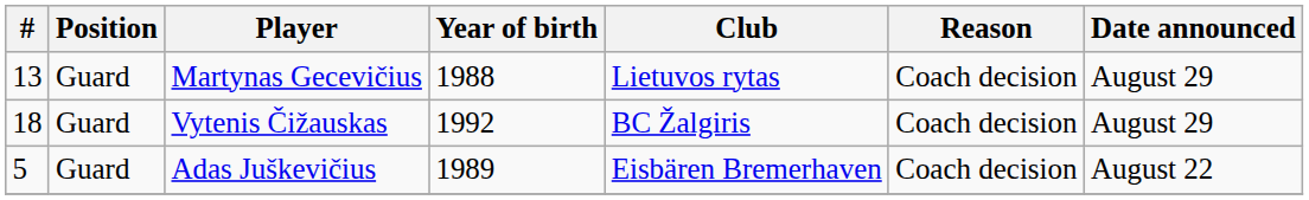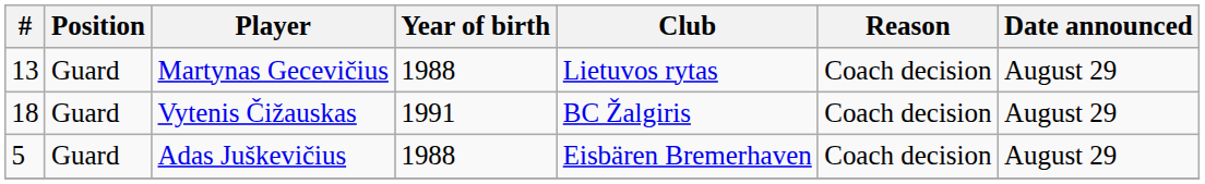Vytenis Čižauskas | Year of birth: 1992 -> 1991
Adas Juškevičius | Year of birth: 1989 -> 1988
Adas Juškevičius | Date announced: August 22 -> August 29
